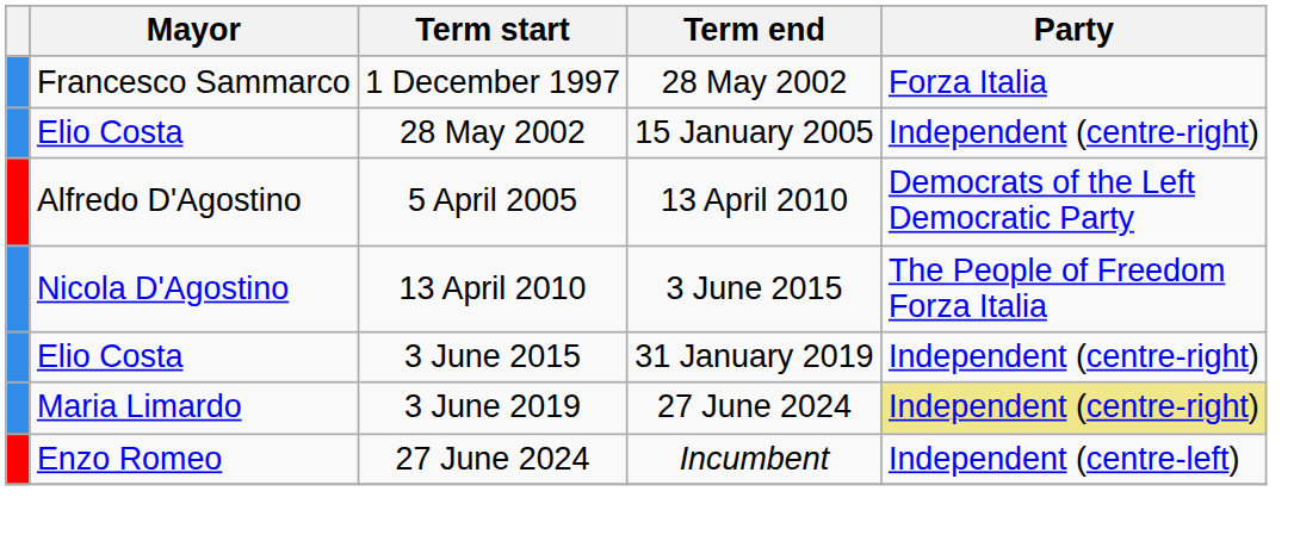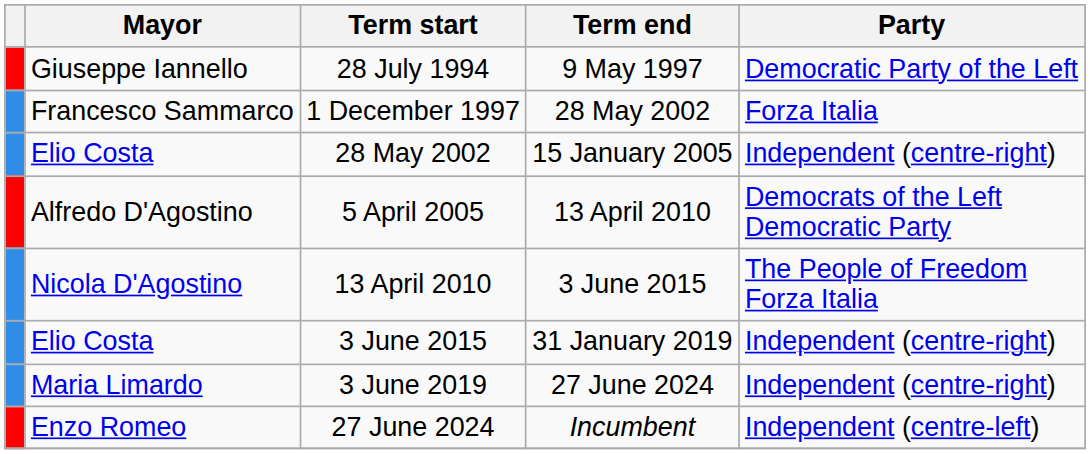+ row: Giuseppe Iannello | 28 July 1994 | 9 May 1997 | Democratic Party of the Left
3 June 2019 | Party: khaki background -> no background
